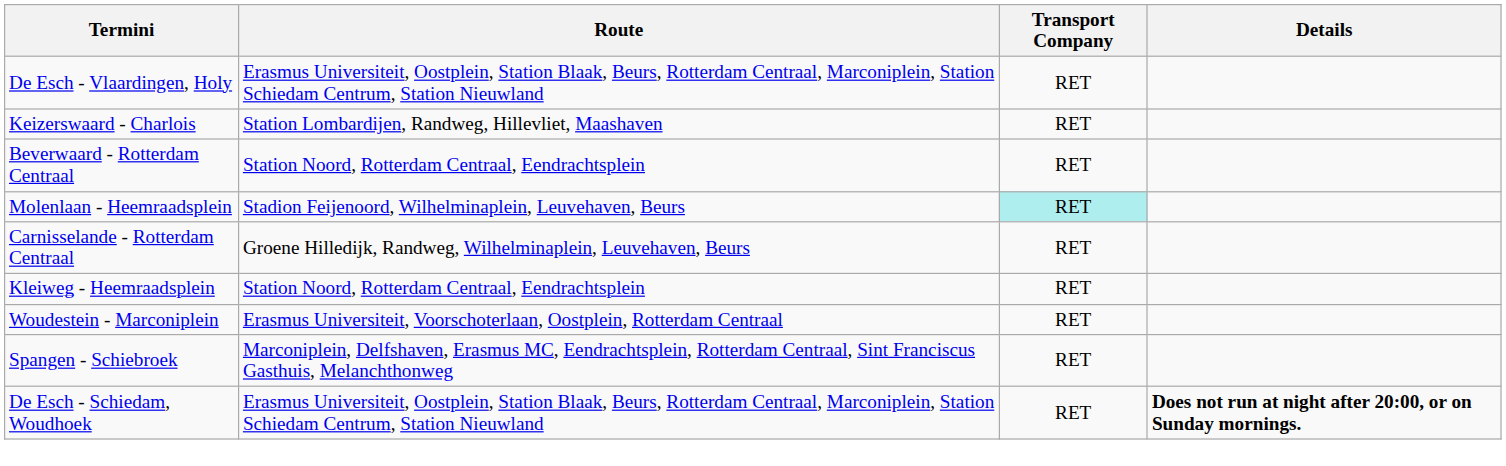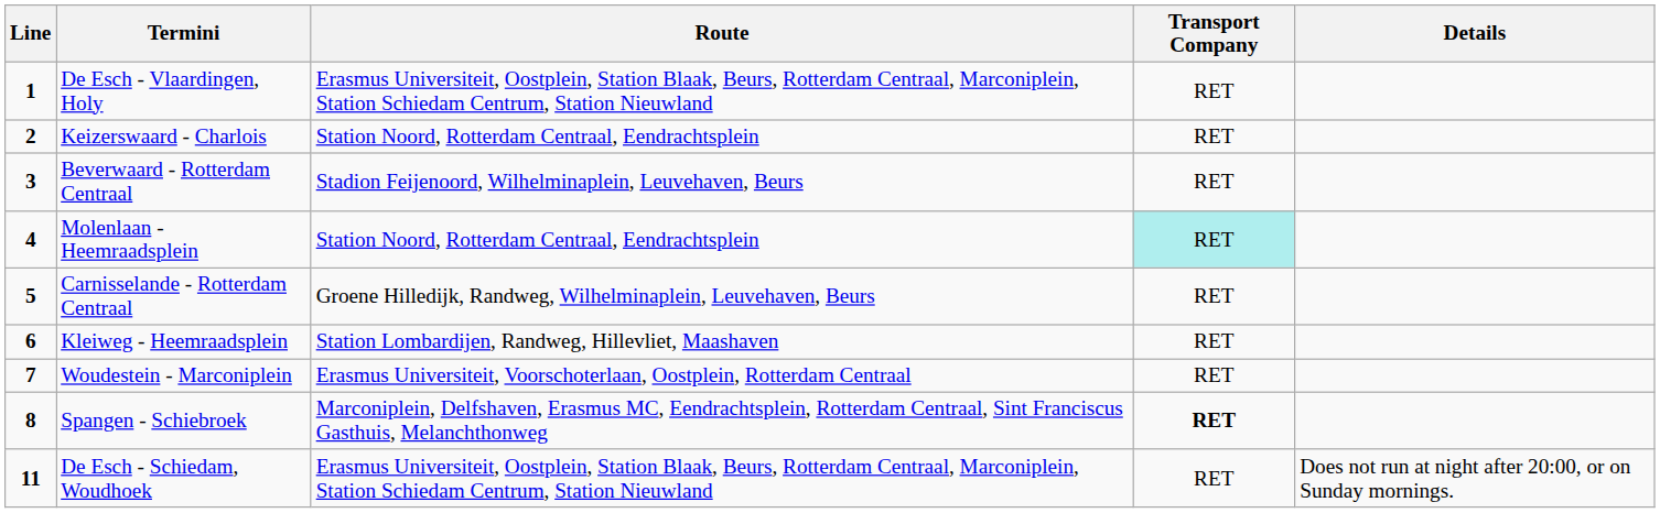+ column: Line | 1 | 2 | 3 | 4 | 5 | 6 | 7 | 8 | 11
Keizerswaard - Charlois | Route: Station Lombardijen, Randweg, Hillevliet, Maashaven -> Station Noord, Rotterdam Centraal, Eendrachtsplein
Beverwaard - Rotterdam Centraal | Route: Station Noord, Rotterdam Centraal, Eendrachtsplein -> Stadion Feijenoord, Wilhelminaplein, Leuvehaven, Beurs
Molenlaan - Heemraadsplein | Route: Stadion Feijenoord, Wilhelminaplein, Leuvehaven, Beurs -> Station Noord, Rotterdam Centraal, Eendrachtsplein
Kleiweg - Heemraadsplein | Route: Station Noord, Rotterdam Centraal, Eendrachtsplein -> Station Lombardijen, Randweg, Hillevliet, Maashaven
Spangen - Schiebroek | Transport Company: normal -> bold
De Esch - Schiedam, Woudhoek | Details: bold -> normal
